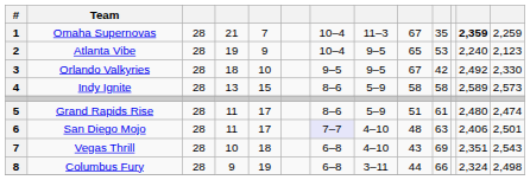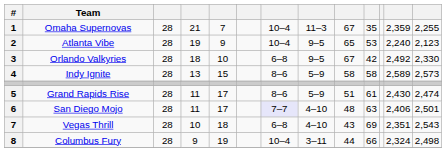Omaha Supernovas | column 12: bold -> normal
Omaha Supernovas | column 13: 2,259 -> 2,255
Orlando Valkyries | column 7: 9–5 -> 6–8
Grand Rapids Rise | column 12: 2,480 -> 2,430
Columbus Fury | column 7: 6–8 -> 10–4
